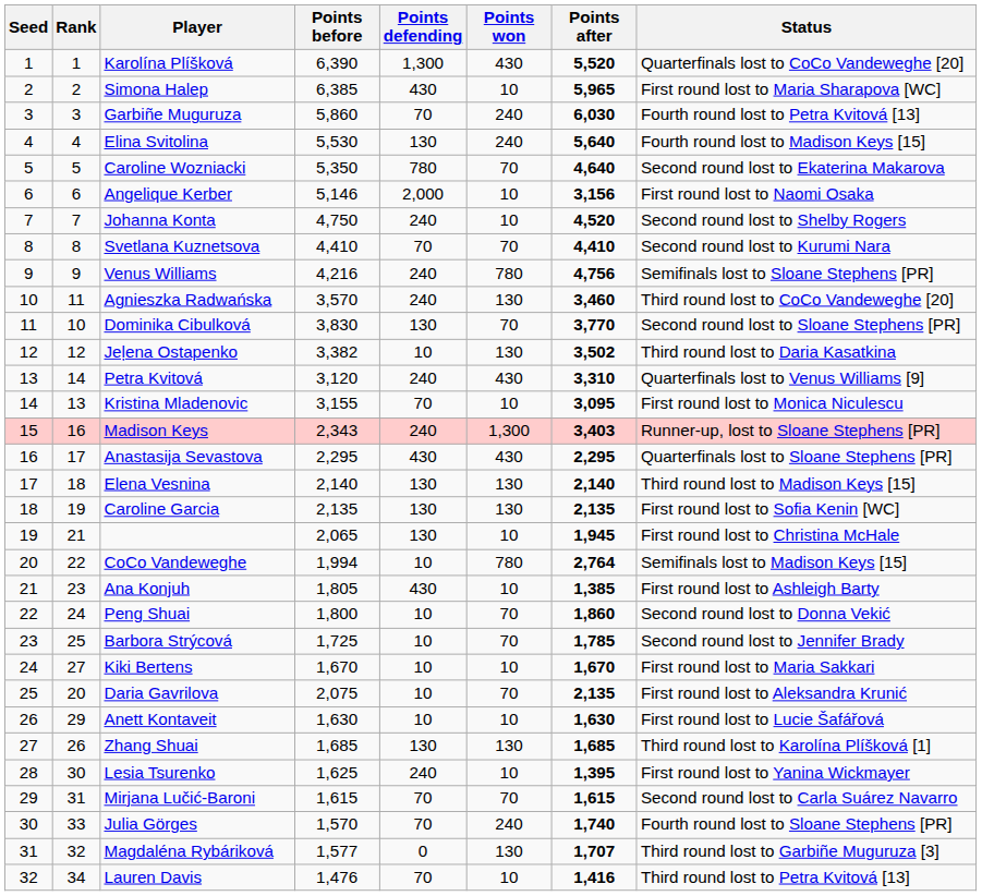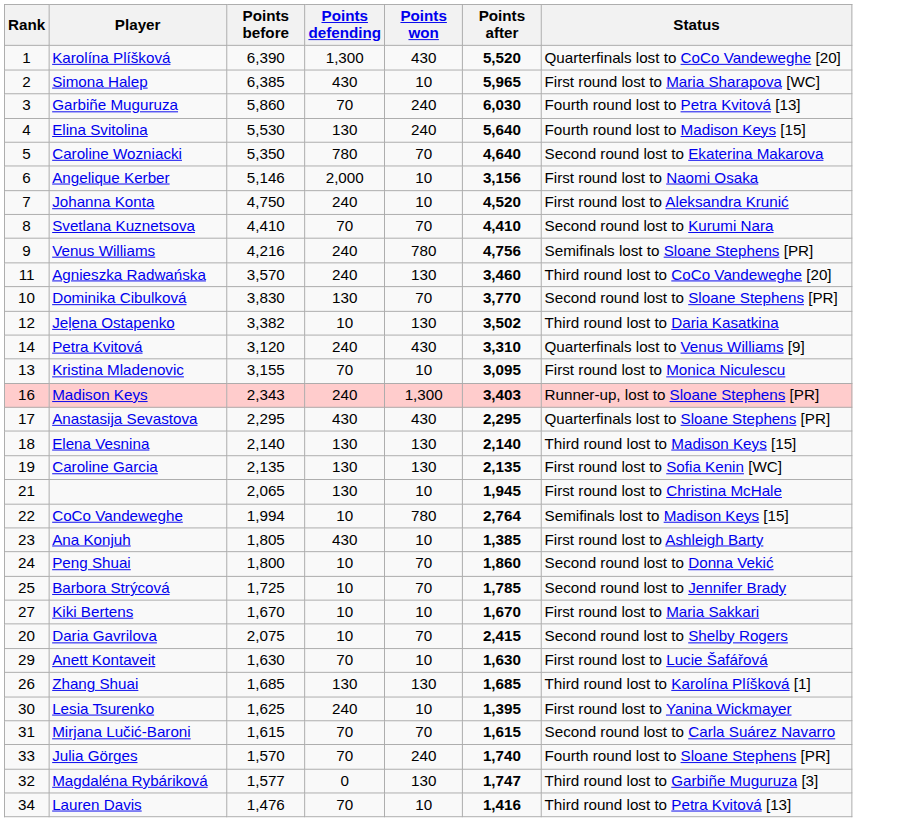- column: Seed | 1 | 2 | 3 | 4 | 5 | 6 | 7 | 8 | 9 | 10 | 11 | 12 | 13 | 14 | 15 | 16 | 17 | 18 | 19 | 20 | 21 | 22 | 23 | 24 | 25 | 26 | 27 | 28 | 29 | 30 | 31 | 32
Johanna Konta | Status: Second round lost to Shelby Rogers -> First round lost to Aleksandra Krunić
Daria Gavrilova | Points after: 2,135 -> 2,415
Daria Gavrilova | Status: First round lost to Aleksandra Krunić -> Second round lost to Shelby Rogers
Anett Kontaveit | Points defending: 10 -> 70
Magdaléna Rybáriková | Points after: 1,707 -> 1,747
